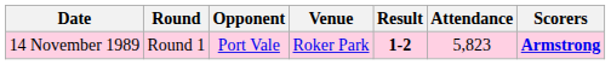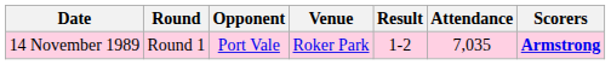14 November 1989 | Result: bold -> normal
14 November 1989 | Attendance: 5,823 -> 7,035
